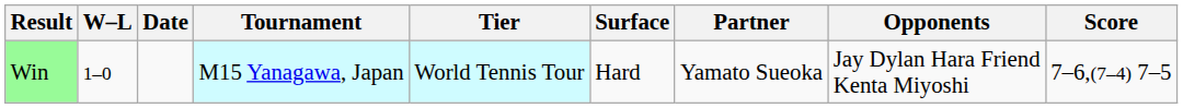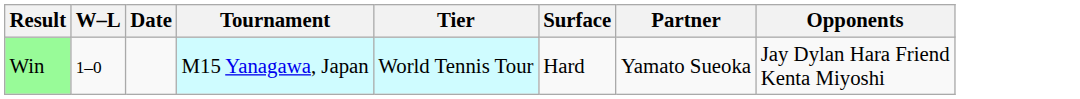- column: Score | 7–6,(7–4) 7–5
